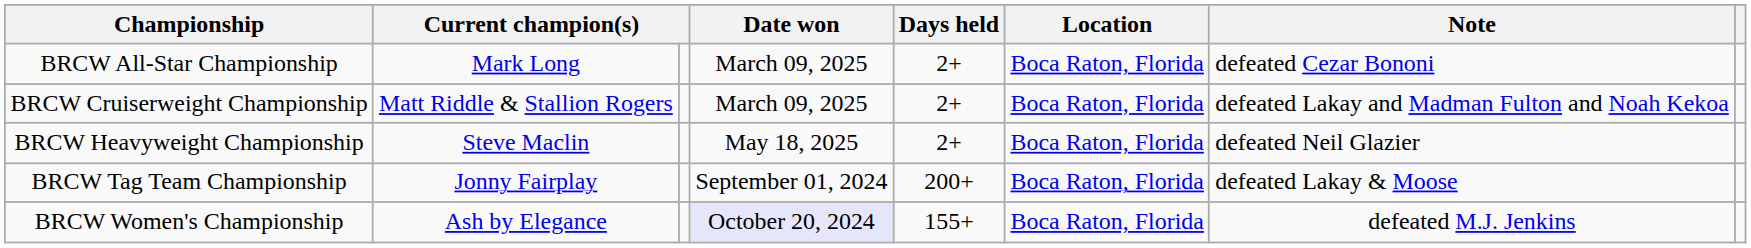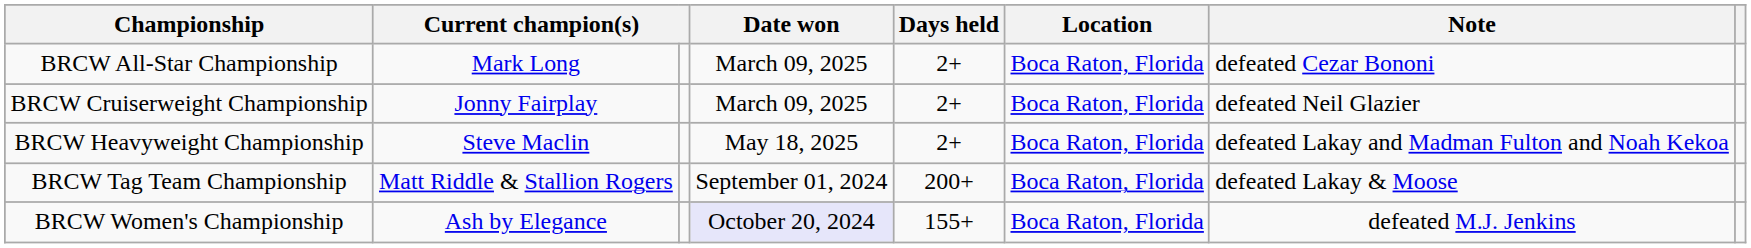BRCW Cruiserweight Championship | column 2: Matt Riddle & Stallion Rogers -> Jonny Fairplay
BRCW Cruiserweight Championship | Note: defeated Lakay and Madman Fulton and Noah Kekoa -> defeated Neil Glazier
BRCW Heavyweight Championship | Note: defeated Neil Glazier -> defeated Lakay and Madman Fulton and Noah Kekoa
BRCW Tag Team Championship | column 2: Jonny Fairplay -> Matt Riddle & Stallion Rogers
